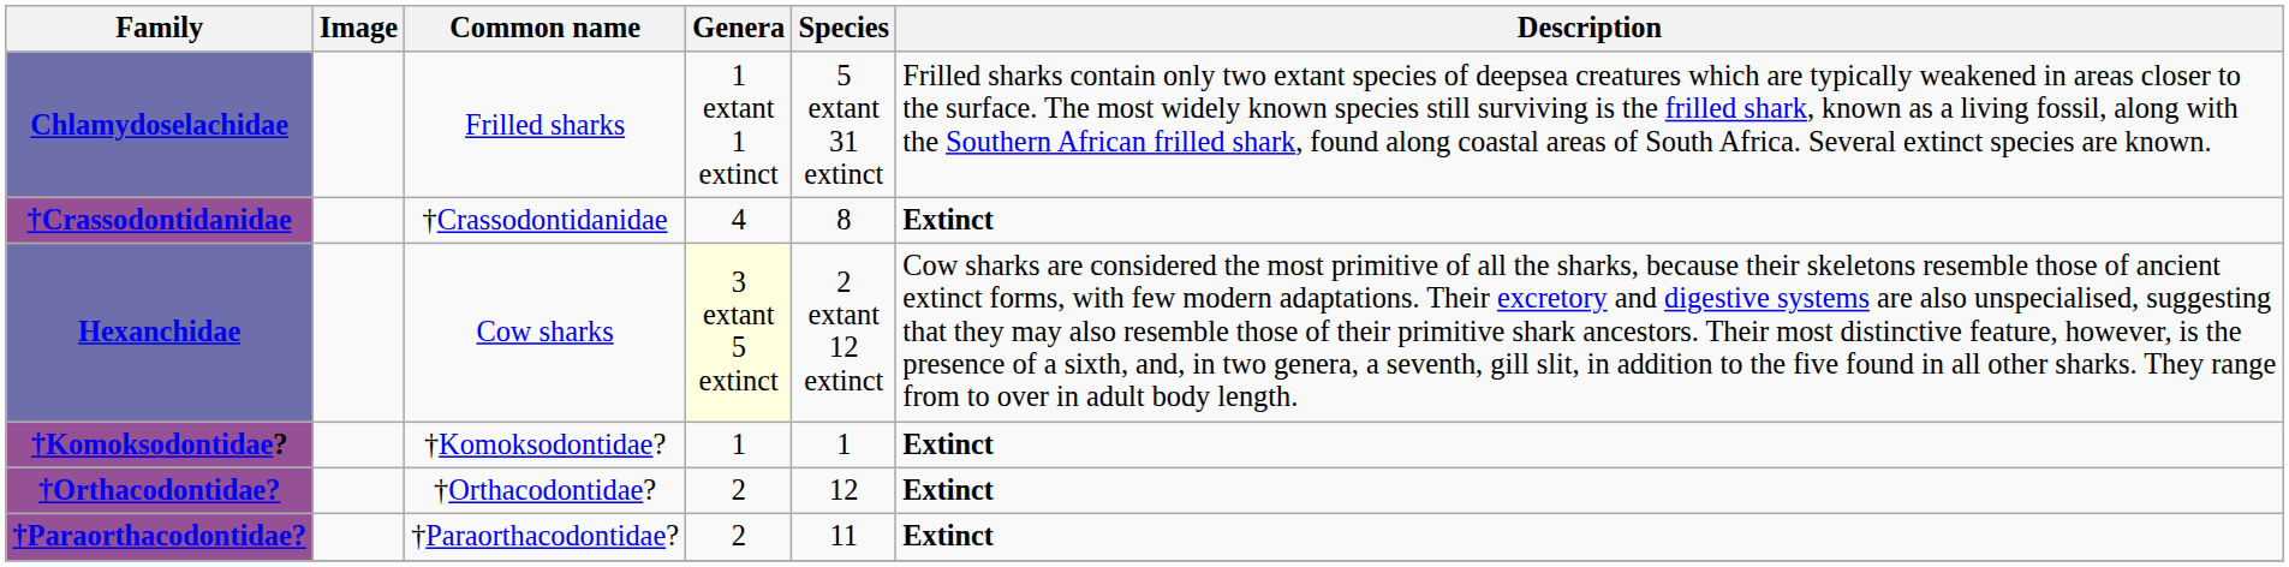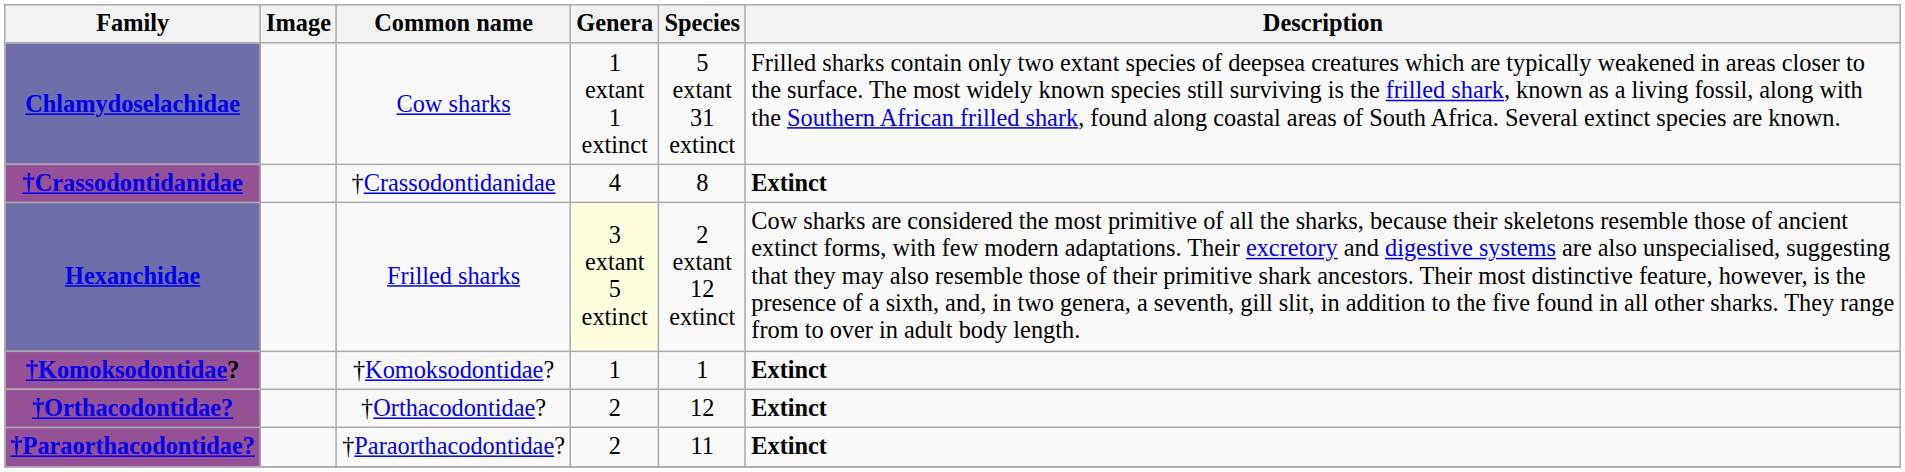Chlamydoselachidae | Common name: Frilled sharks -> Cow sharks
Hexanchidae | Common name: Cow sharks -> Frilled sharks
